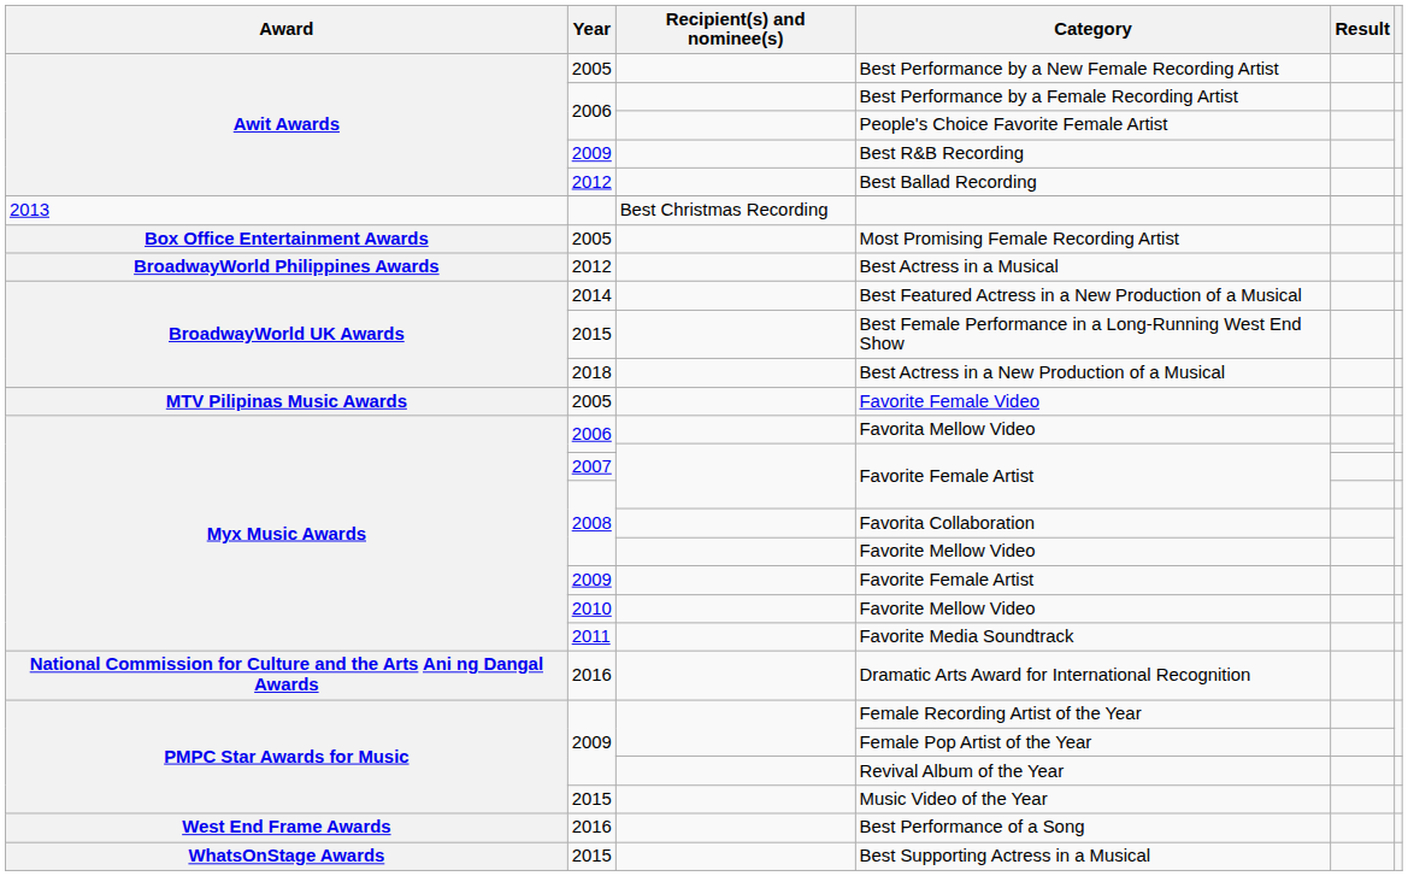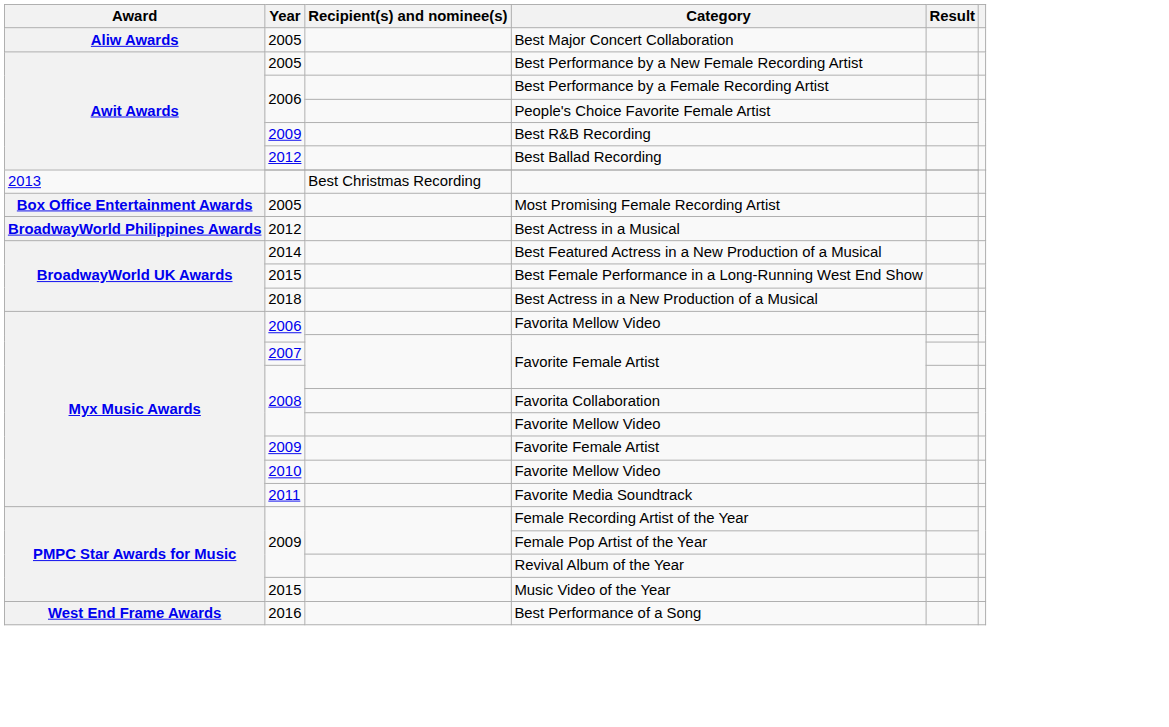+ row: Aliw Awards | 2005 | Best Major Concert Collaboration
- row: MTV Pilipinas Music Awards | 2005 | Favorite Female Video
- row: National Commission for Culture and the Arts Ani ng Dangal Awards | 2016 | Dramatic Arts Award for International Recognition
- row: WhatsOnStage Awards | 2015 | Best Supporting Actress in a Musical
